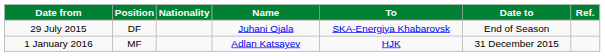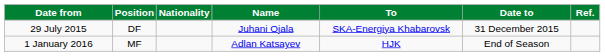29 July 2015 | Date to: End of Season -> 31 December 2015
1 January 2016 | Date to: 31 December 2015 -> End of Season
